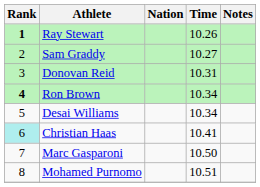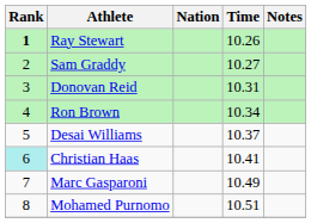Ron Brown | Rank: bold -> normal
Desai Williams | Time: 10.34 -> 10.37
Marc Gasparoni | Time: 10.50 -> 10.49
